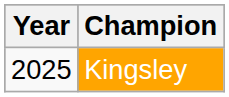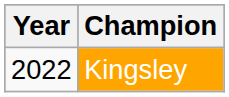Kingsley | Year: 2025 -> 2022
